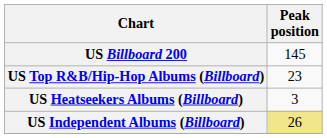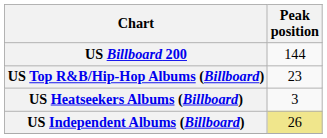US Billboard 200 | Peak position: 145 -> 144
